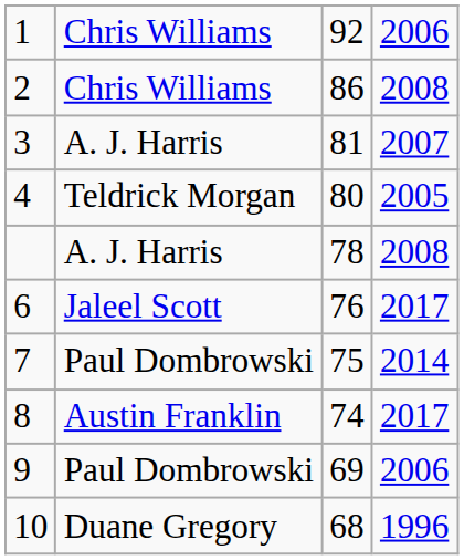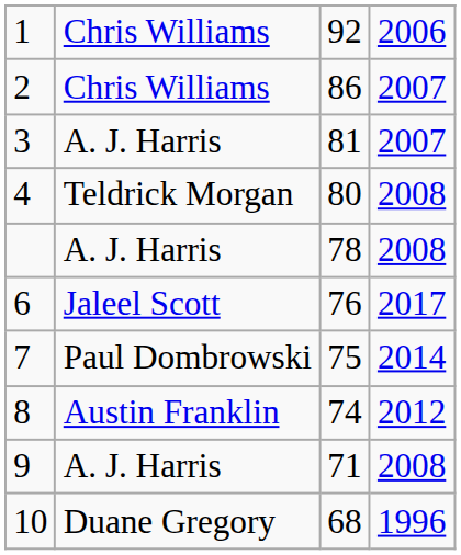2 | column 4: 2008 -> 2007
4 | column 4: 2005 -> 2008
8 | column 4: 2017 -> 2012
9 | column 2: Paul Dombrowski -> A. J. Harris
9 | column 3: 69 -> 71
9 | column 4: 2006 -> 2008
